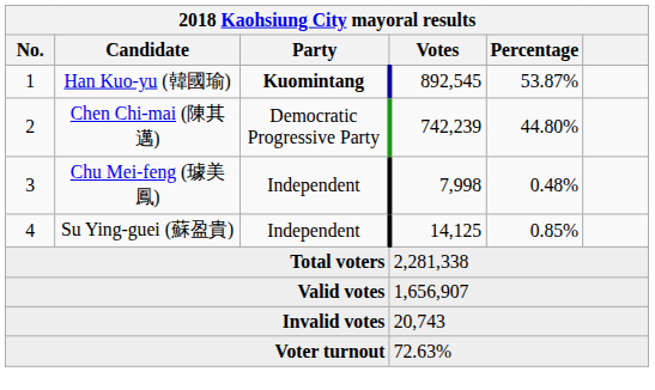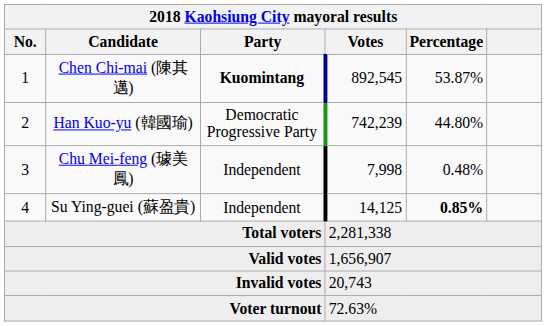1 | Candidate: Han Kuo-yu (韓國瑜) -> Chen Chi-mai (陳其邁)
2 | Candidate: Chen Chi-mai (陳其邁) -> Han Kuo-yu (韓國瑜)
4 | Percentage: normal -> bold
